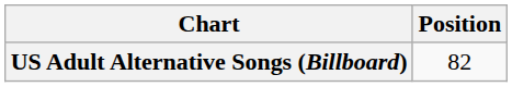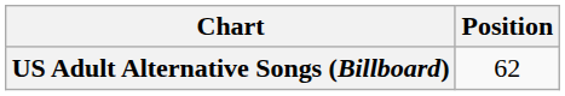US Adult Alternative Songs (Billboard) | Position: 82 -> 62
